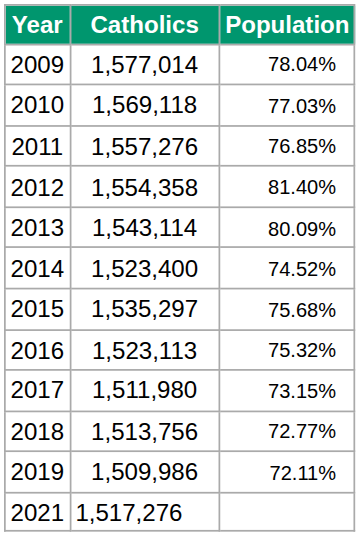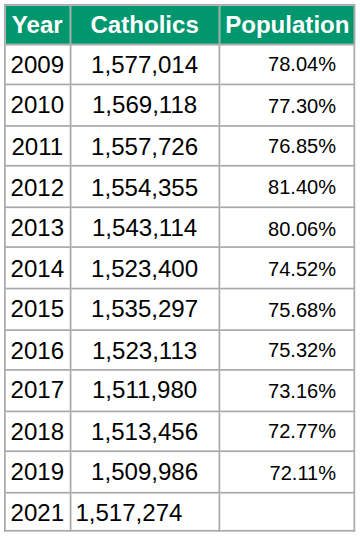2010 | Population: 77.03% -> 77.30%
2011 | Catholics: 1,557,276 -> 1,557,726
2012 | Catholics: 1,554,358 -> 1,554,355
2013 | Population: 80.09% -> 80.06%
2017 | Population: 73.15% -> 73.16%
2018 | Catholics: 1,513,756 -> 1,513,456
2021 | Catholics: 1,517,276 -> 1,517,274
